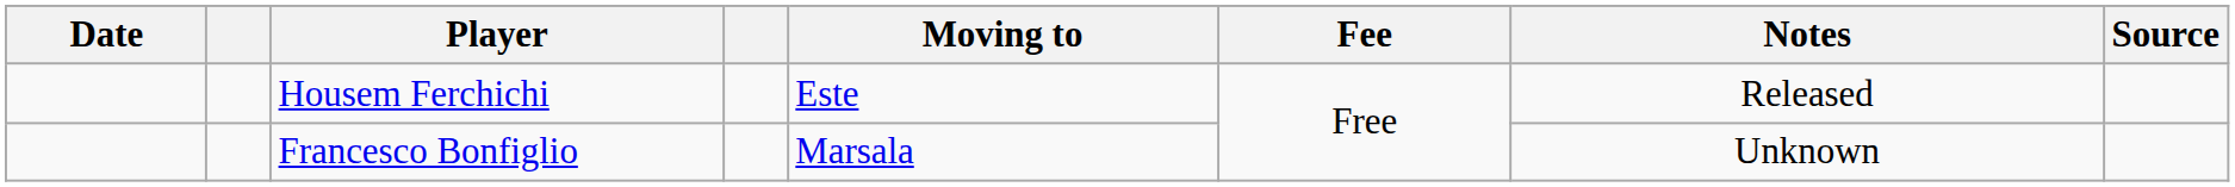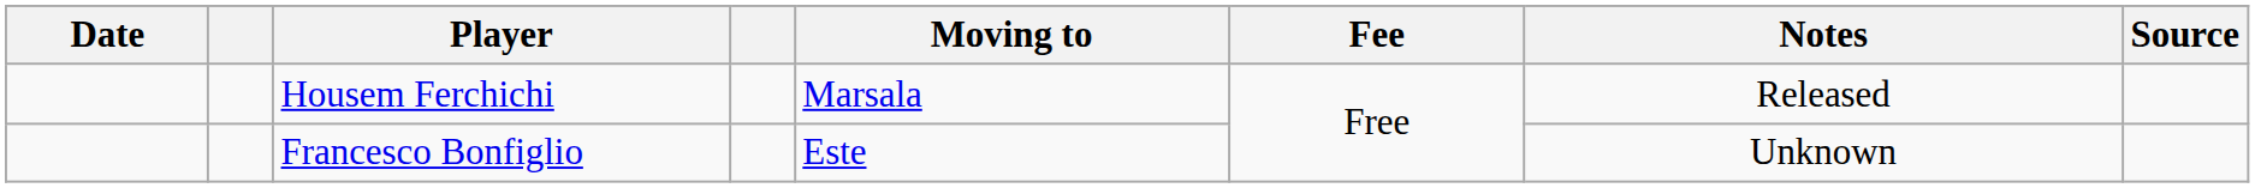Housem Ferchichi | Moving to: Este -> Marsala
Francesco Bonfiglio | Moving to: Marsala -> Este
